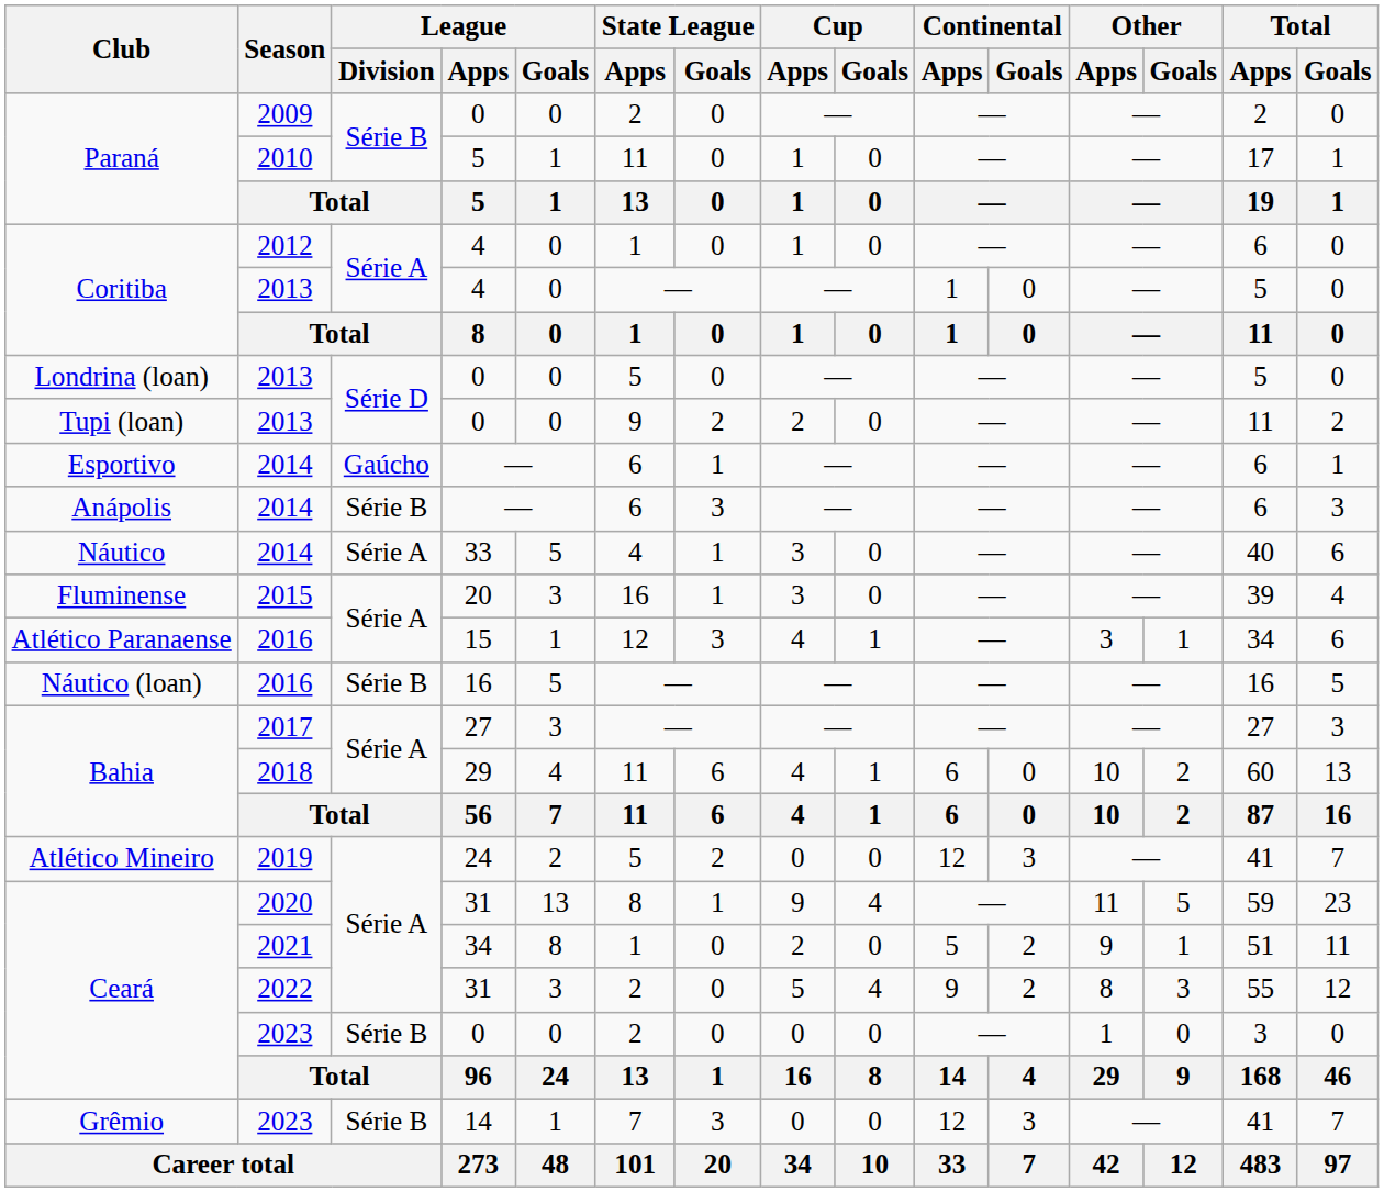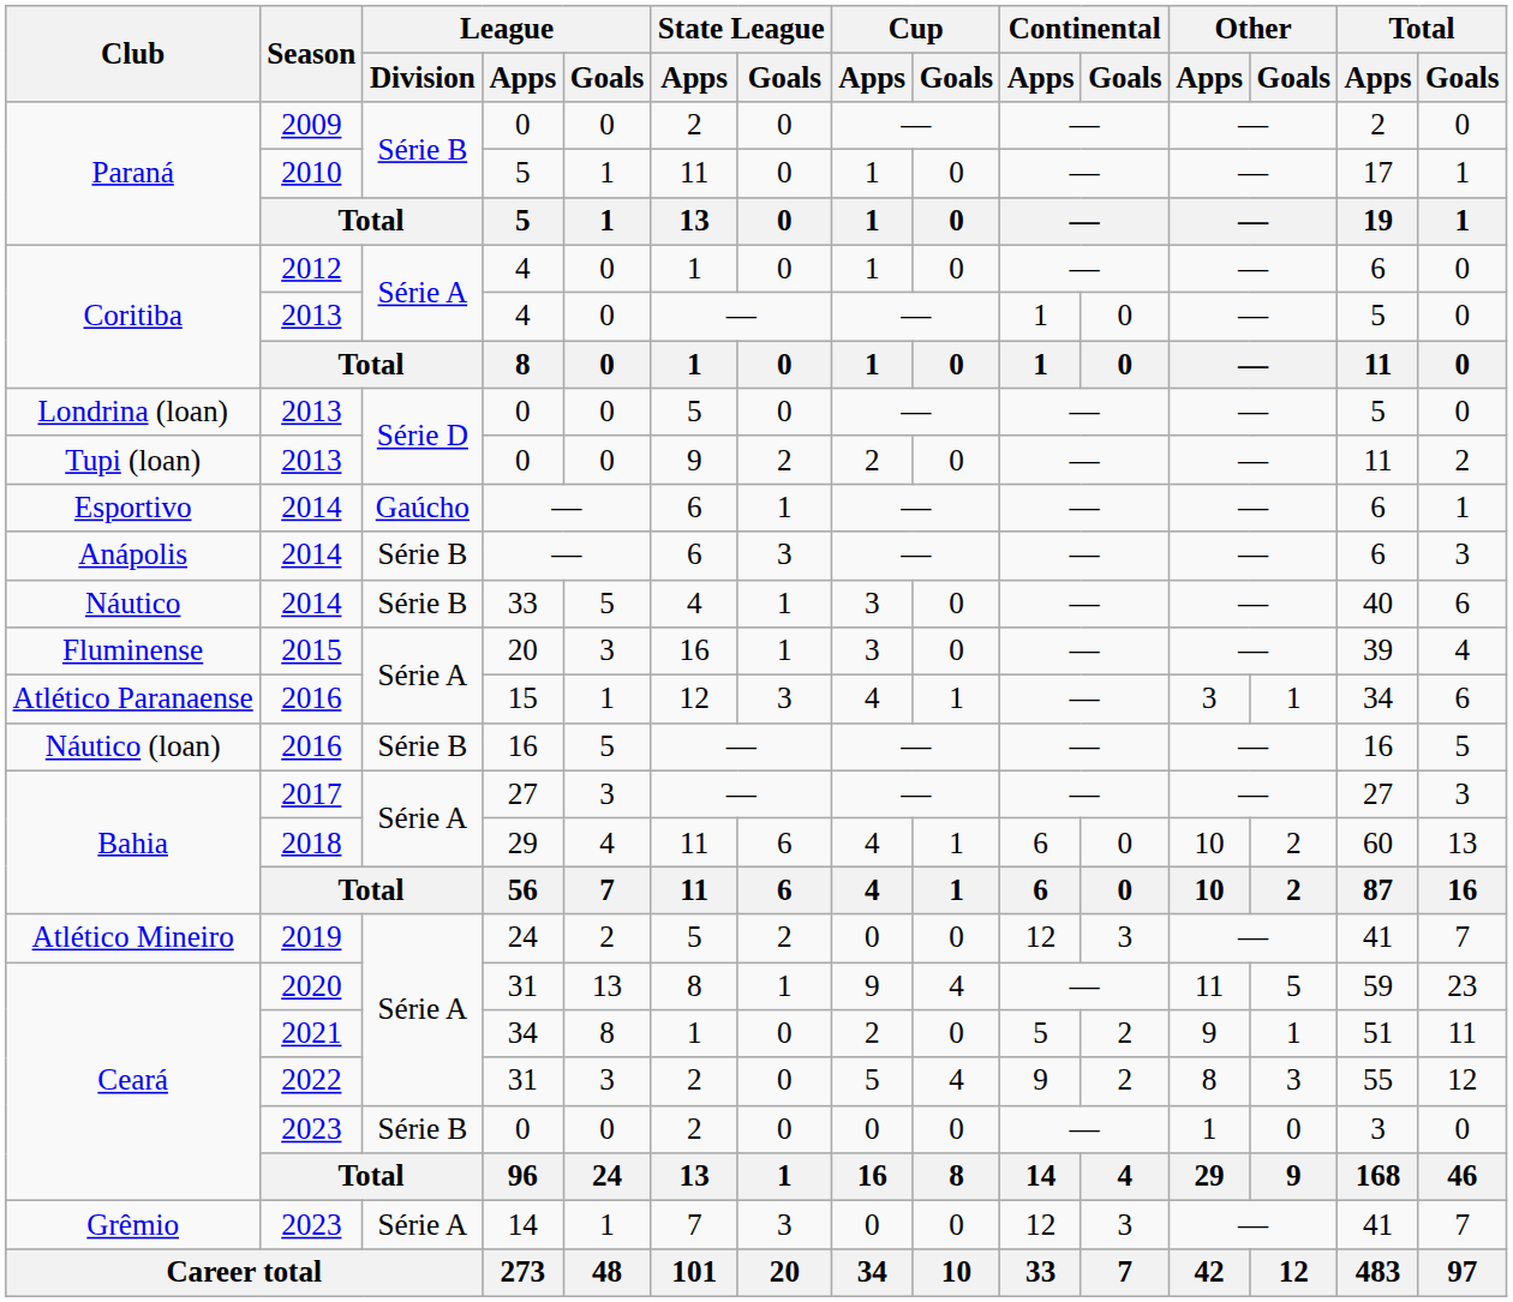Náutico | League / Division: Série A -> Série B
Grêmio | League / Division: Série B -> Série A
